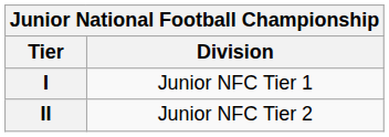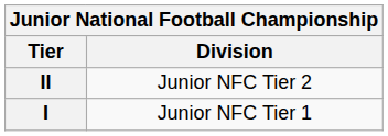rows swapped: I <-> II
